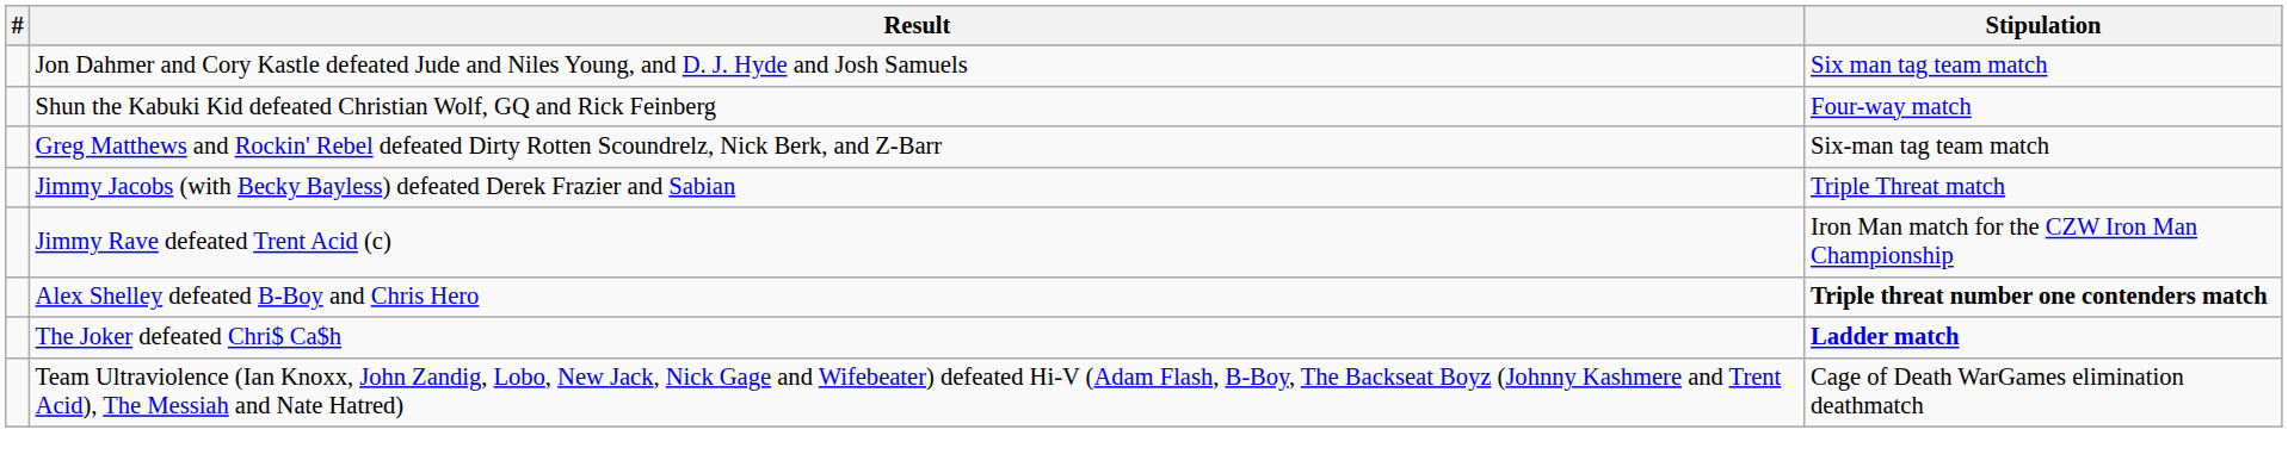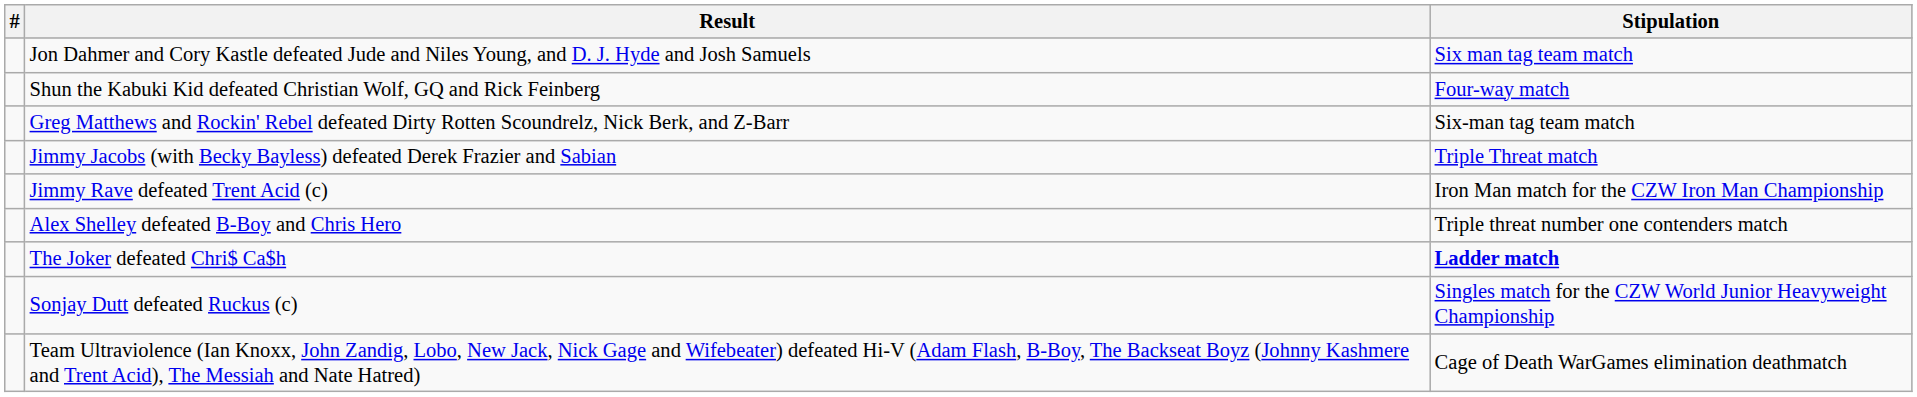Alex Shelley defeated B-Boy and Chris Hero | Stipulation: bold -> normal
+ row: Sonjay Dutt defeated Ruckus (c) | Singles match for the CZW World Junior Heavyweight Championship
